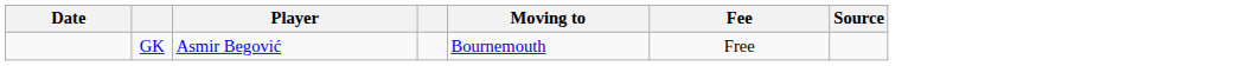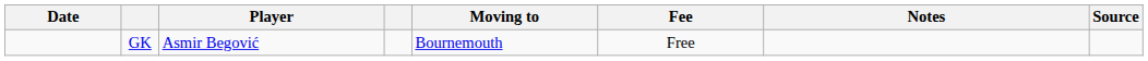+ column: Notes
